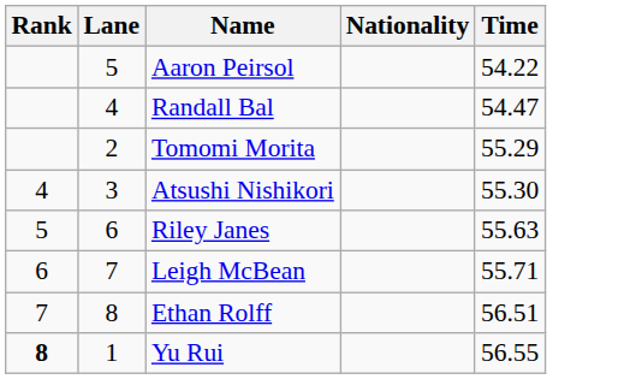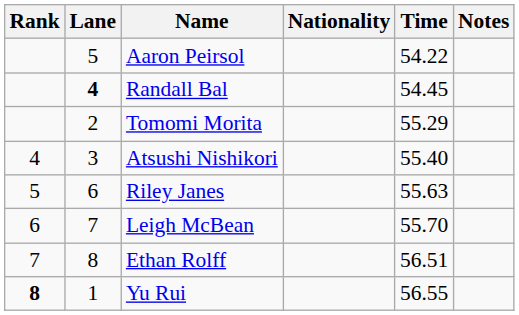+ column: Notes
Randall Bal | Lane: normal -> bold
Randall Bal | Time: 54.47 -> 54.45
Atsushi Nishikori | Time: 55.30 -> 55.40
Leigh McBean | Time: 55.71 -> 55.70
